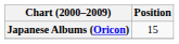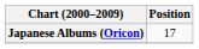Japanese Albums (Oricon) | Position: 15 -> 17
